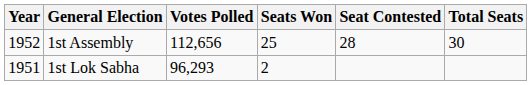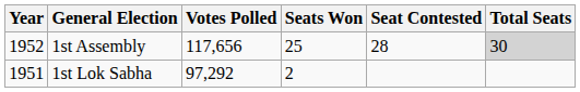1st Assembly | Votes Polled: 112,656 -> 117,656
1st Assembly | Total Seats: no background -> lightgrey background
1st Lok Sabha | Votes Polled: 96,293 -> 97,292
